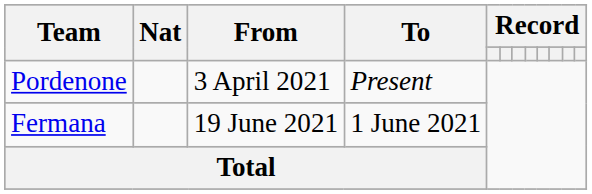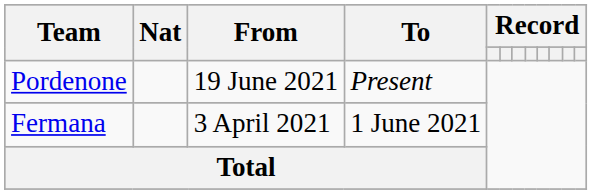Pordenone | From: 3 April 2021 -> 19 June 2021
Fermana | From: 19 June 2021 -> 3 April 2021
